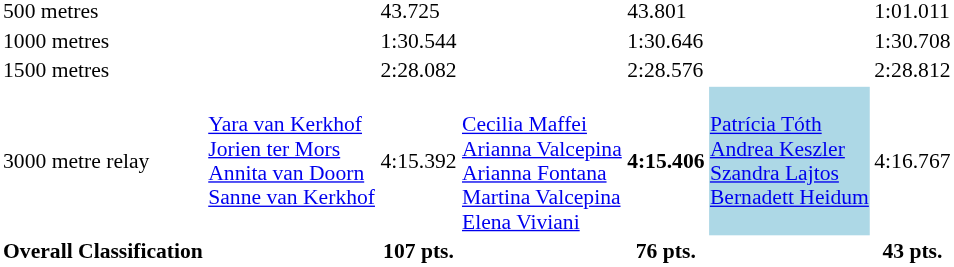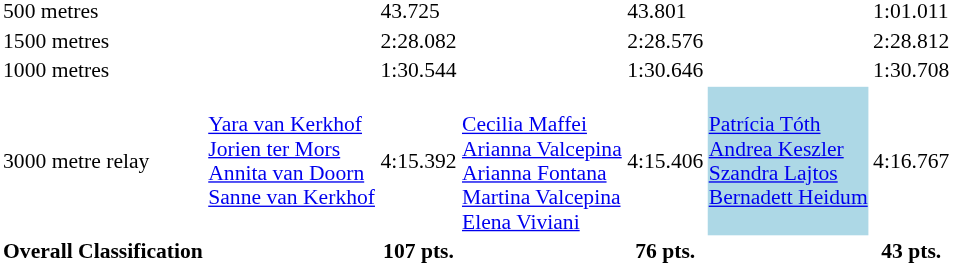rows swapped: 1000 metres <-> 1500 metres
3000 metre relay | column 5: bold -> normal
